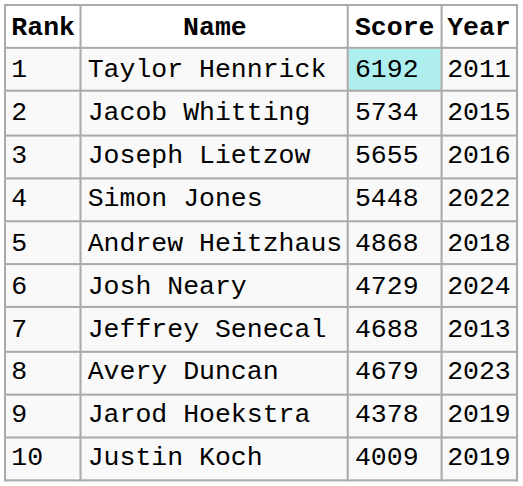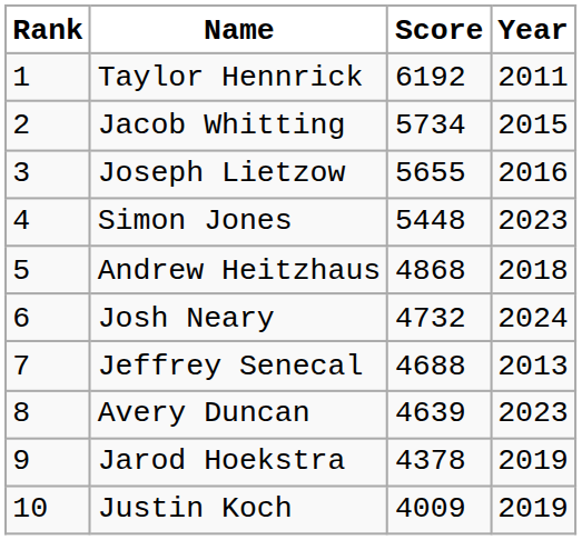Taylor Hennrick | Score: paleturquoise background -> no background
Simon Jones | Year: 2022 -> 2023
Josh Neary | Score: 4729 -> 4732
Avery Duncan | Score: 4679 -> 4639
